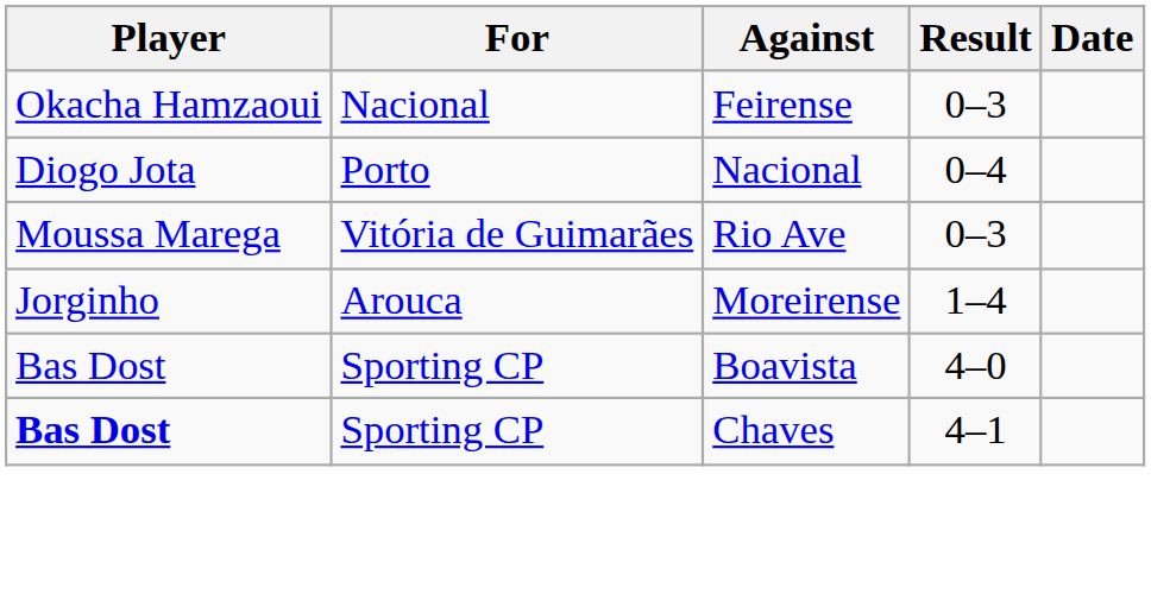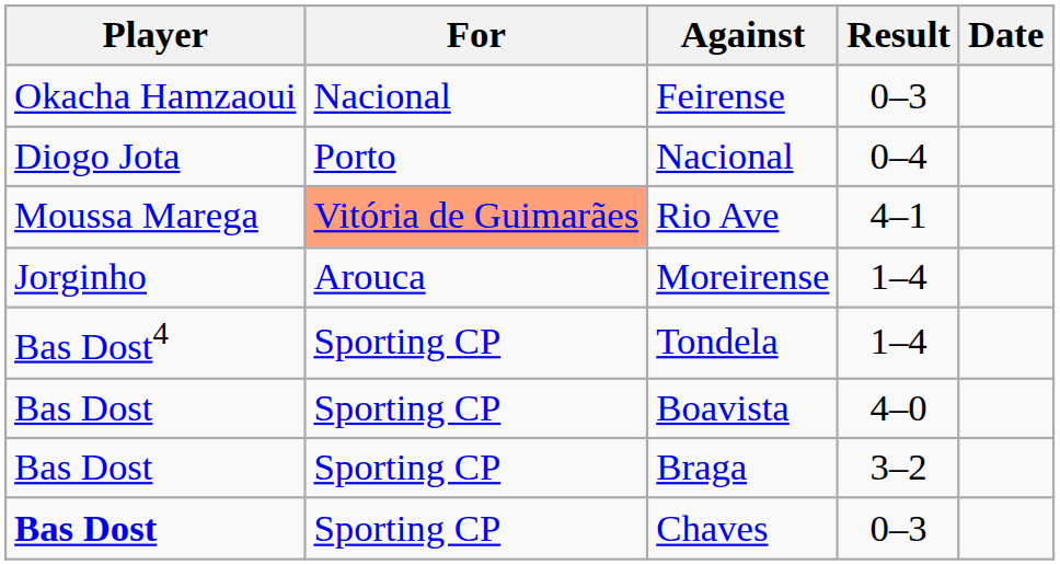Rio Ave | For: no background -> lightsalmon background
Rio Ave | Result: 0–3 -> 4–1
+ row: Bas Dost4 | Sporting CP | Tondela | 1–4
+ row: Bas Dost | Sporting CP | Braga | 3–2
Chaves | Result: 4–1 -> 0–3
